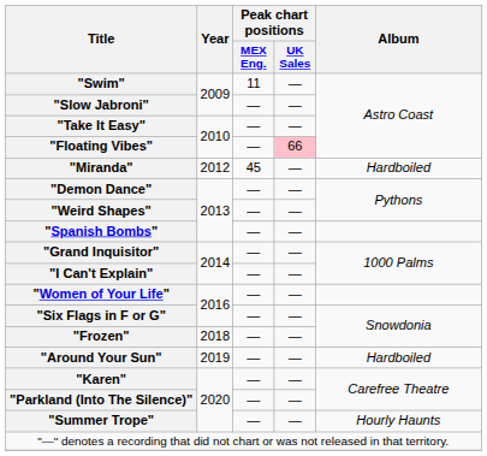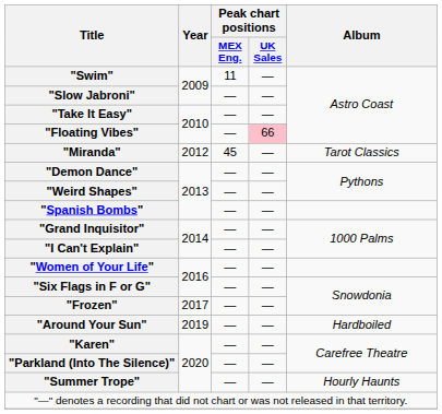"Miranda" | Album: Hardboiled -> Tarot Classics
"Frozen" | Year: 2018 -> 2017
